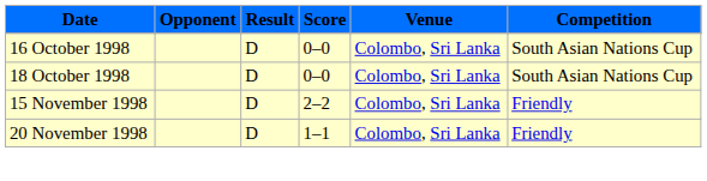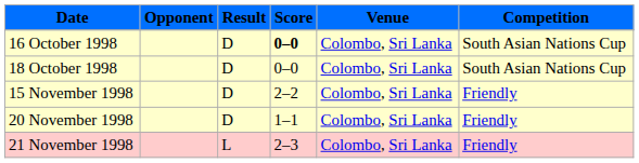16 October 1998 | Score: normal -> bold
+ row: 21 November 1998 | L | 2–3 | Colombo, Sri Lanka | Friendly
